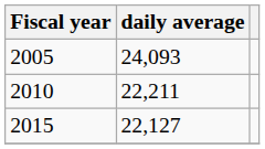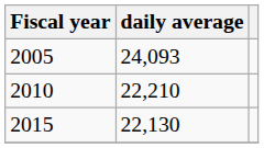2010 | daily average: 22,211 -> 22,210
2015 | daily average: 22,127 -> 22,130
